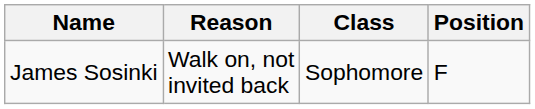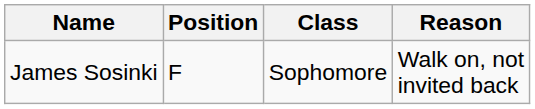columns swapped: Position <-> Reason
